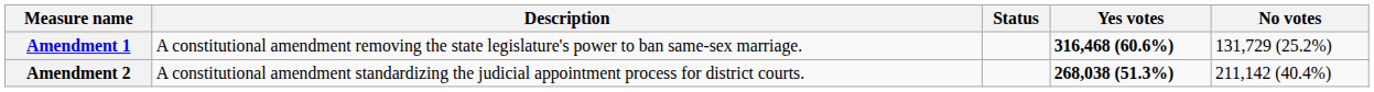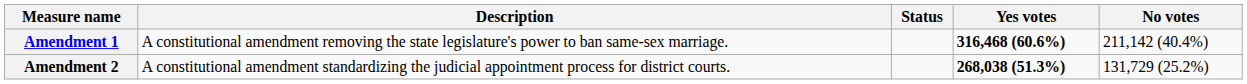Amendment 1 | No votes: 131,729 (25.2%) -> 211,142 (40.4%)
Amendment 2 | No votes: 211,142 (40.4%) -> 131,729 (25.2%)
